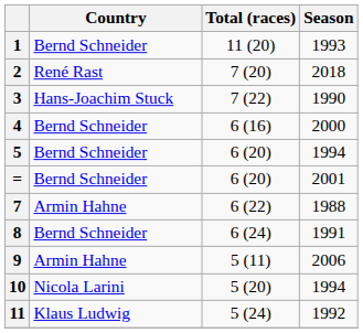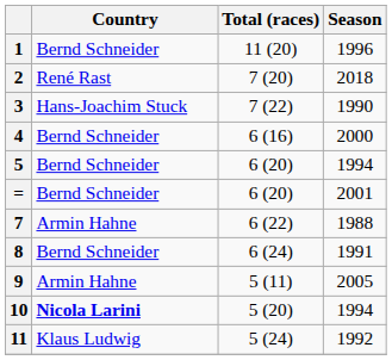1 | Season: 1993 -> 1996
9 | Season: 2006 -> 2005
10 | Country: normal -> bold
